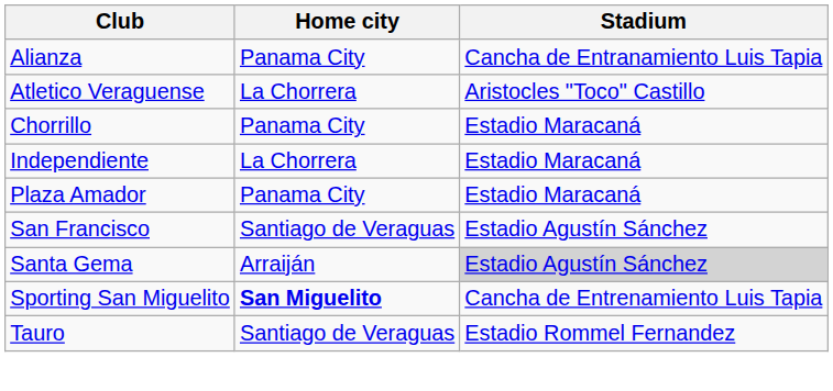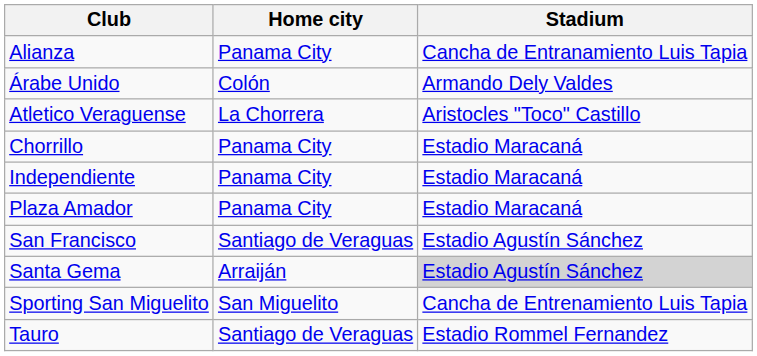+ row: Árabe Unido | Colón | Armando Dely Valdes
Independiente | Home city: La Chorrera -> Panama City
Sporting San Miguelito | Home city: bold -> normal
